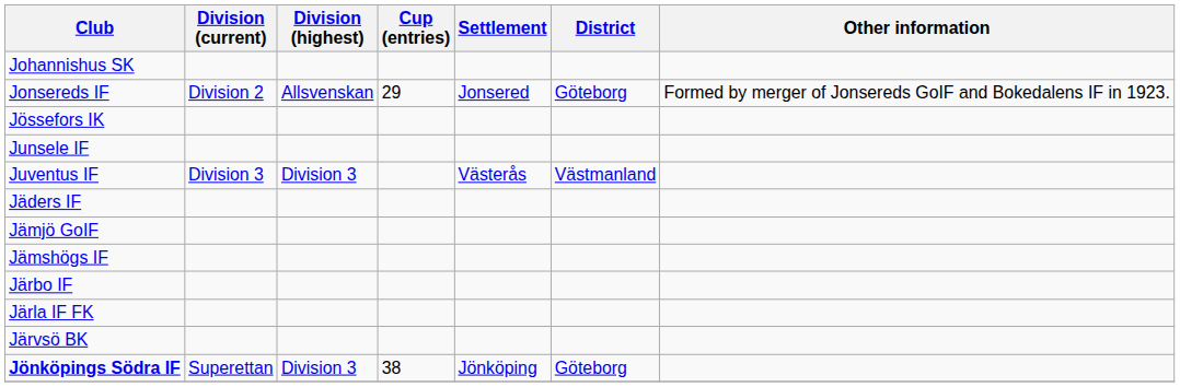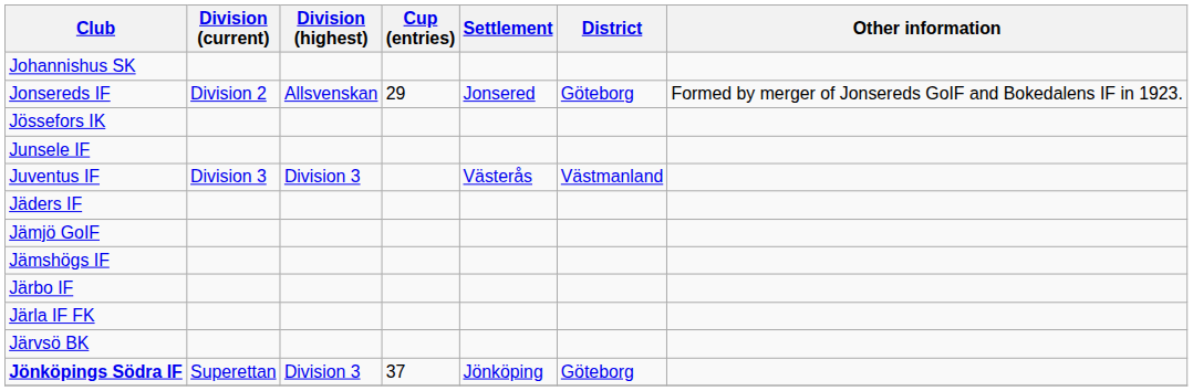Jönköpings Södra IF | Cup (entries): 38 -> 37
